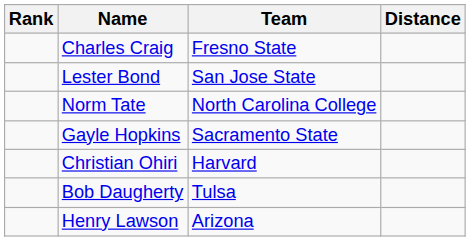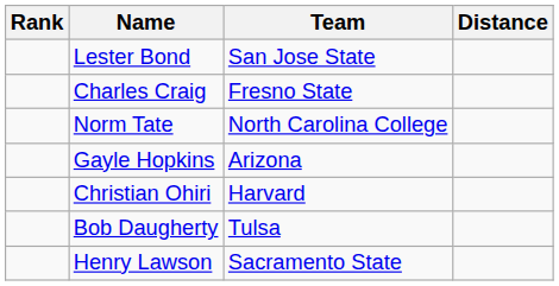rows swapped: Charles Craig <-> Lester Bond
Gayle Hopkins | Team: Sacramento State -> Arizona
Henry Lawson | Team: Arizona -> Sacramento State
